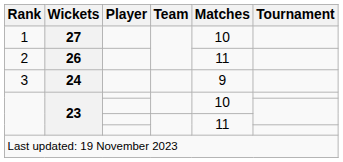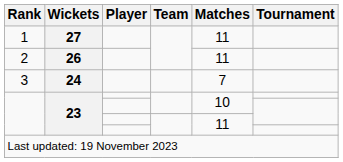1 | Matches: 10 -> 11
3 | Matches: 9 -> 7
